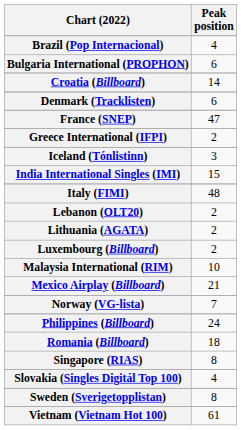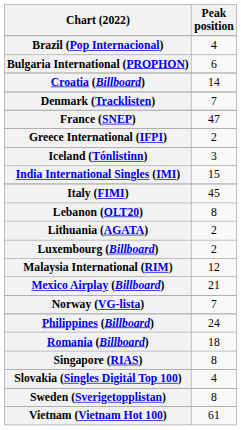Denmark (Tracklisten) | Peak position: 6 -> 7
Italy (FIMI) | Peak position: 48 -> 45
Lebanon (OLT20) | Peak position: 2 -> 8
Malaysia International (RIM) | Peak position: 10 -> 12
